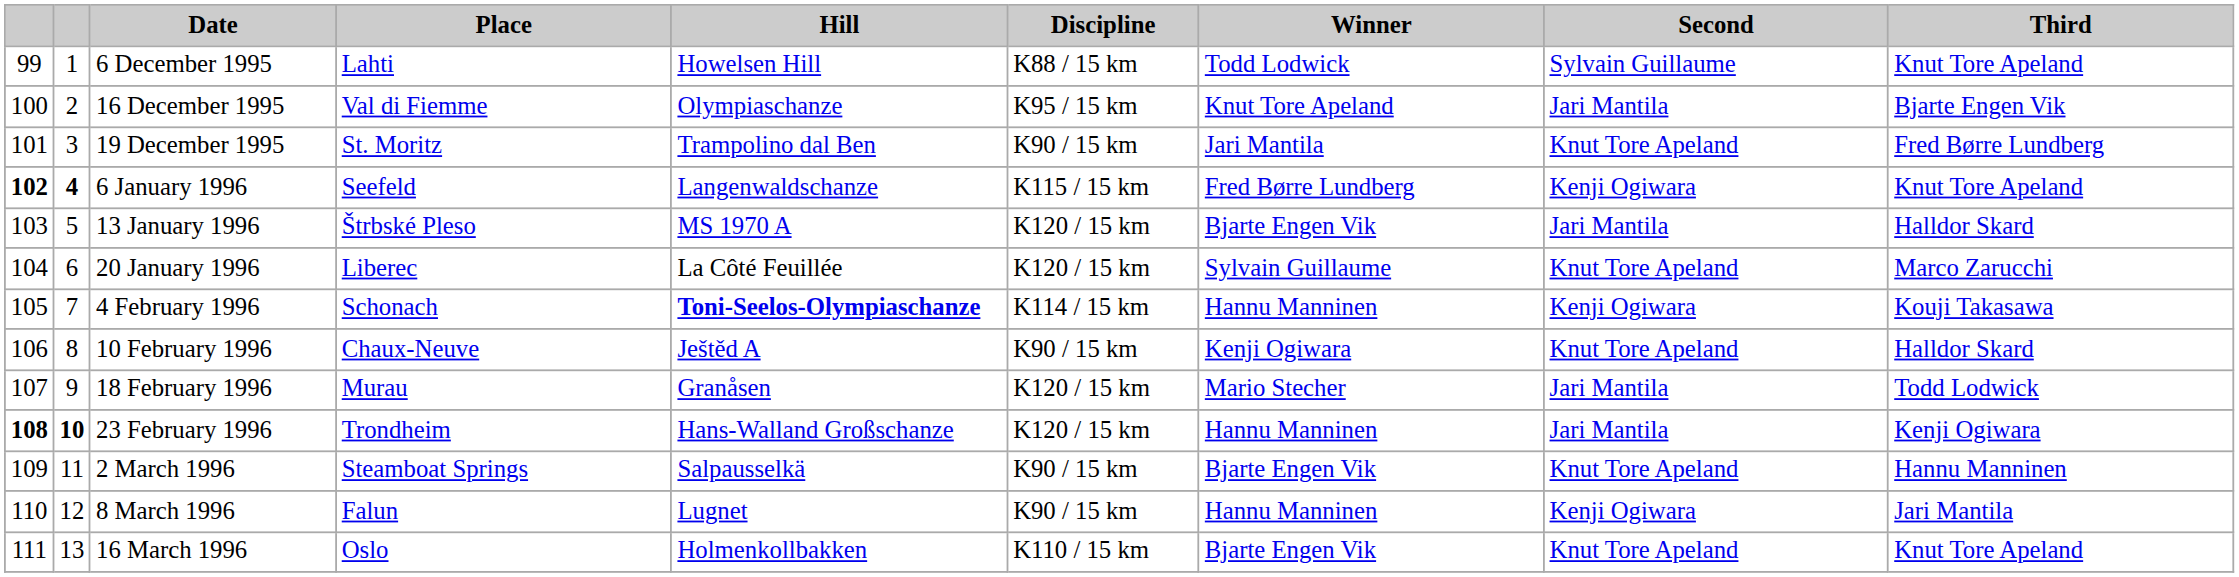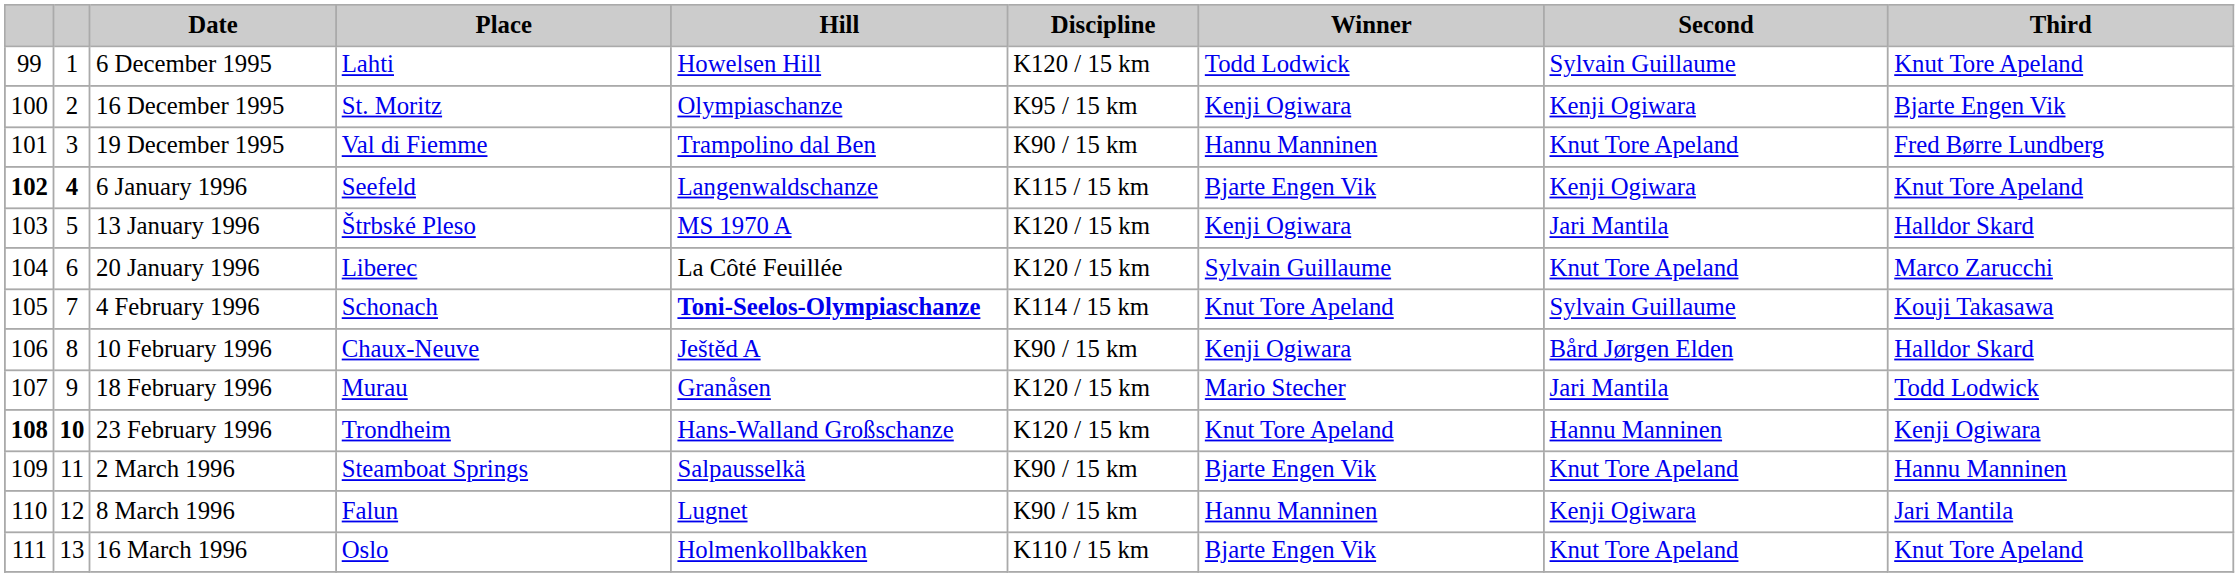6 December 1995 | Discipline: K88 / 15 km -> K120 / 15 km
16 December 1995 | Place: Val di Fiemme -> St. Moritz
16 December 1995 | Winner: Knut Tore Apeland -> Kenji Ogiwara
16 December 1995 | Second: Jari Mantila -> Kenji Ogiwara
19 December 1995 | Place: St. Moritz -> Val di Fiemme
19 December 1995 | Winner: Jari Mantila -> Hannu Manninen
6 January 1996 | Winner: Fred Børre Lundberg -> Bjarte Engen Vik
13 January 1996 | Winner: Bjarte Engen Vik -> Kenji Ogiwara
4 February 1996 | Winner: Hannu Manninen -> Knut Tore Apeland
4 February 1996 | Second: Kenji Ogiwara -> Sylvain Guillaume
10 February 1996 | Second: Knut Tore Apeland -> Bård Jørgen Elden
23 February 1996 | Winner: Hannu Manninen -> Knut Tore Apeland
23 February 1996 | Second: Jari Mantila -> Hannu Manninen
